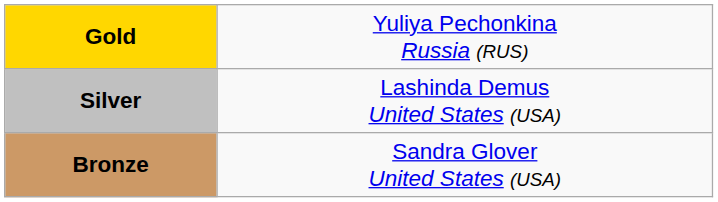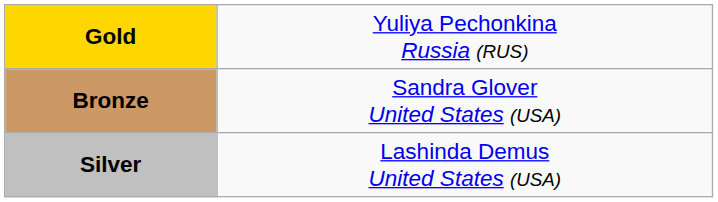rows swapped: Silver <-> Bronze
